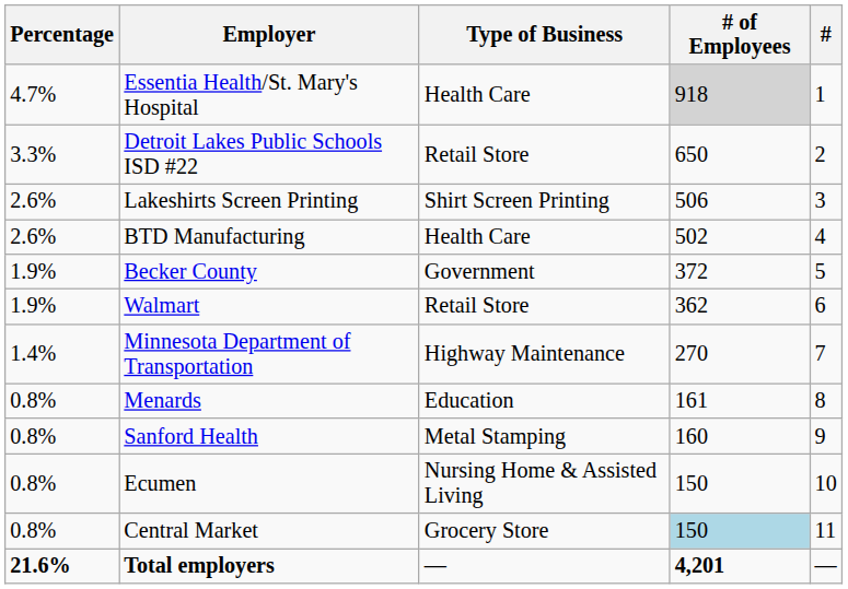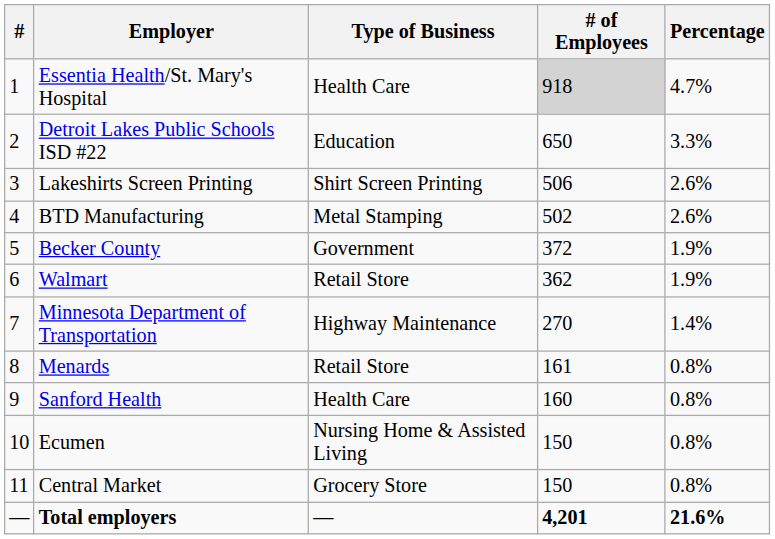columns swapped: # <-> Percentage
Detroit Lakes Public Schools ISD #22 | Type of Business: Retail Store -> Education
BTD Manufacturing | Type of Business: Health Care -> Metal Stamping
Menards | Type of Business: Education -> Retail Store
Sanford Health | Type of Business: Metal Stamping -> Health Care
Central Market | # of Employees: lightblue background -> no background
